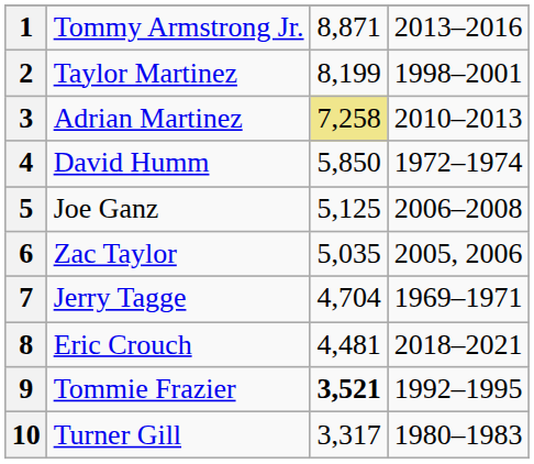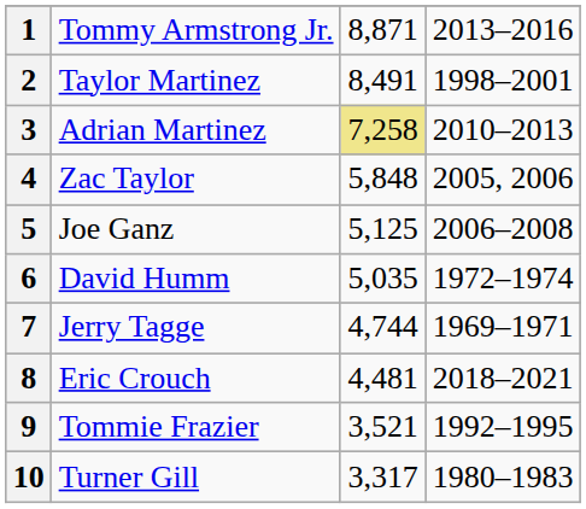2 | column 3: 8,199 -> 8,491
4 | column 2: David Humm -> Zac Taylor
4 | column 3: 5,850 -> 5,848
4 | column 4: 1972–1974 -> 2005, 2006
6 | column 2: Zac Taylor -> David Humm
6 | column 4: 2005, 2006 -> 1972–1974
7 | column 3: 4,704 -> 4,744
9 | column 3: bold -> normal
